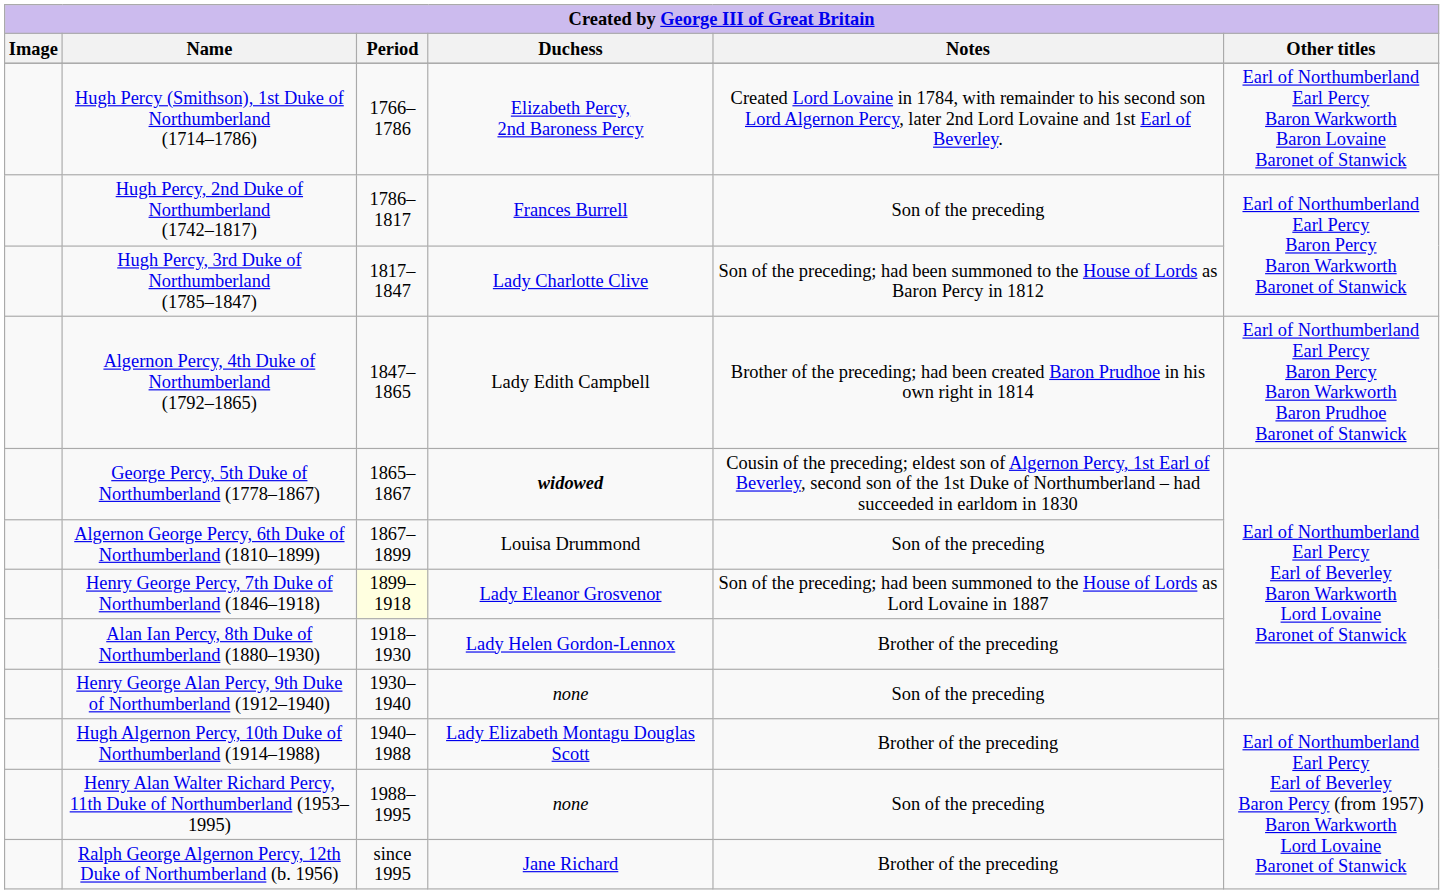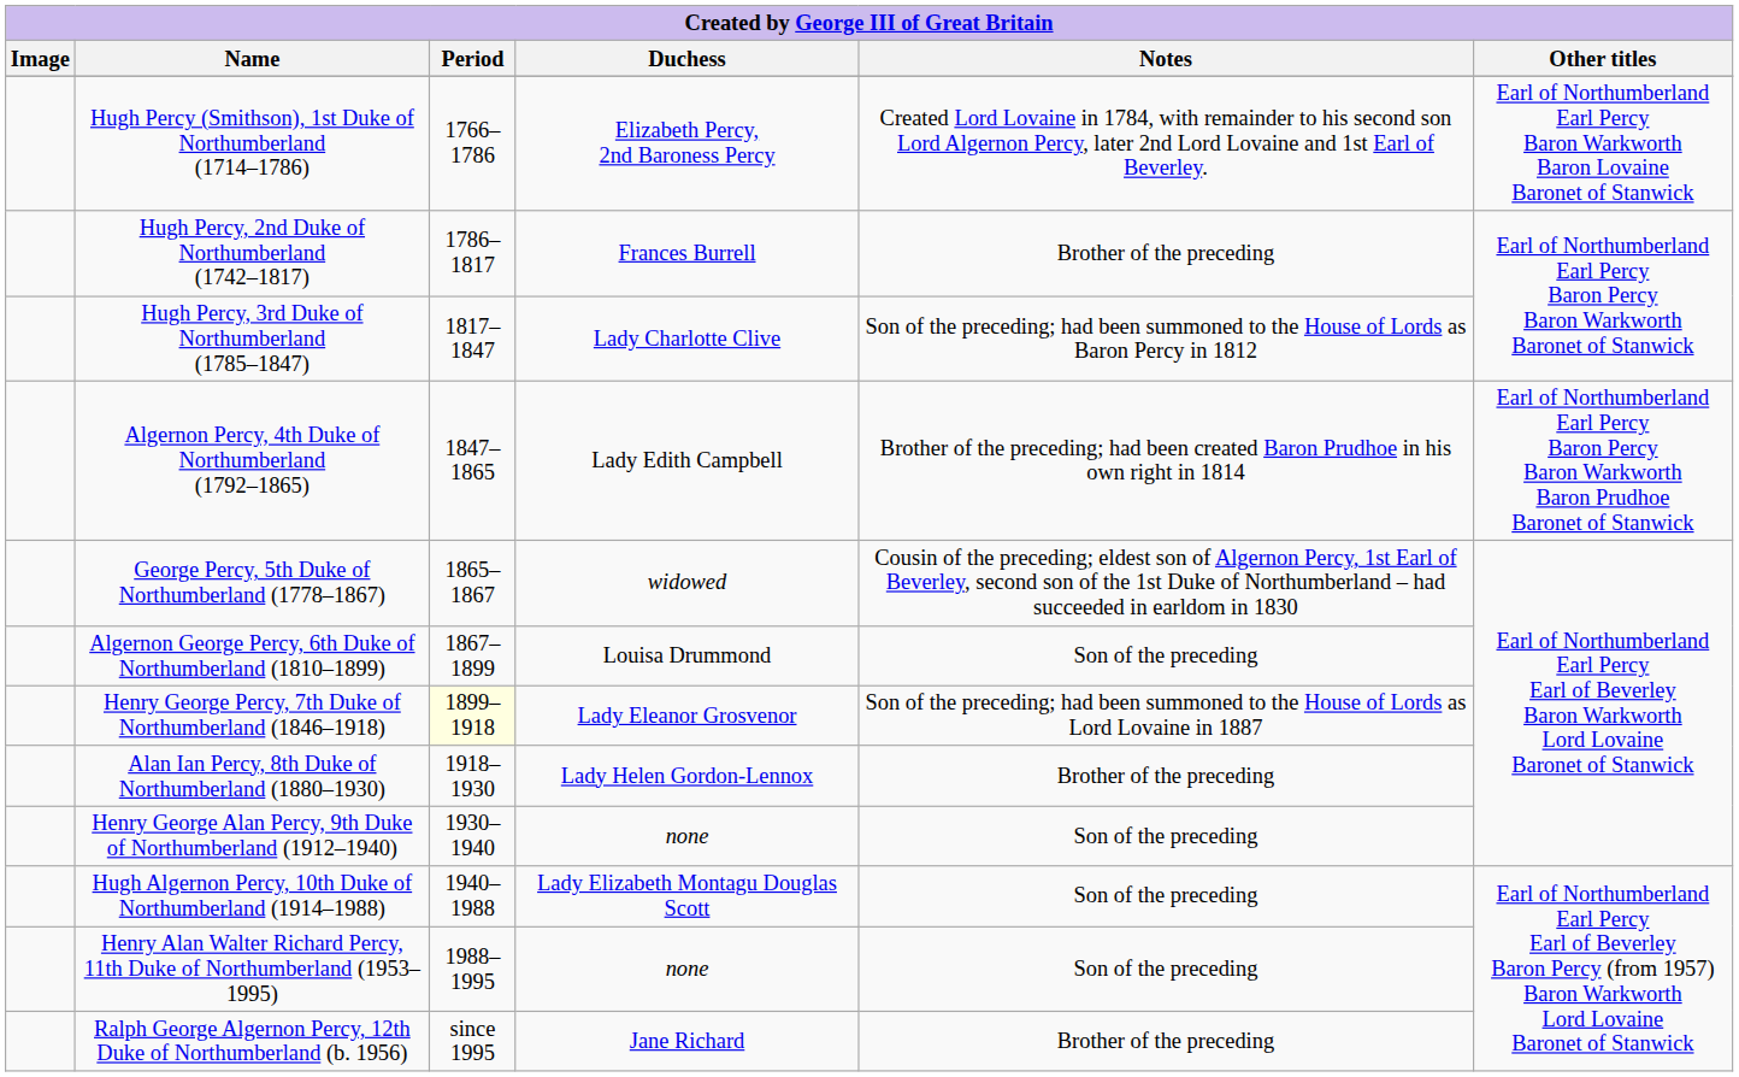Hugh Percy, 2nd Duke of Northumberland (1742–1817) | Notes: Son of the preceding -> Brother of the preceding
George Percy, 5th Duke of Northumberland (1778–1867) | Duchess: bold -> normal
Hugh Algernon Percy, 10th Duke of Northumberland (1914–1988) | Notes: Brother of the preceding -> Son of the preceding
